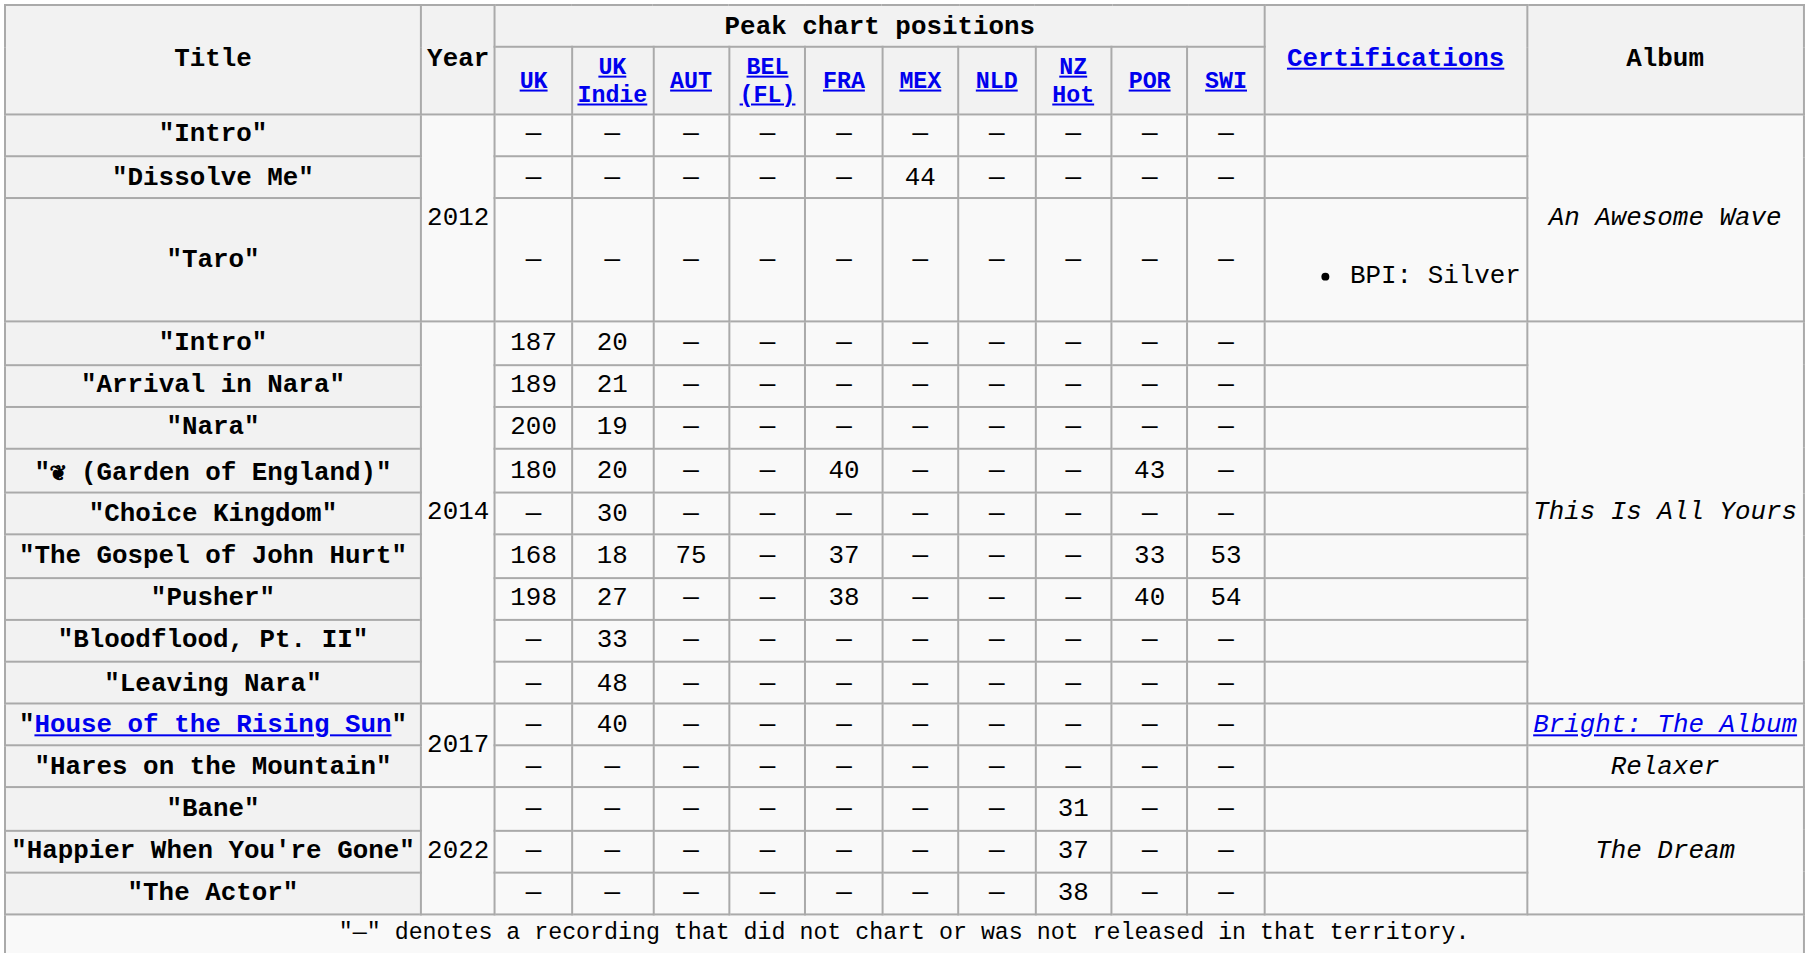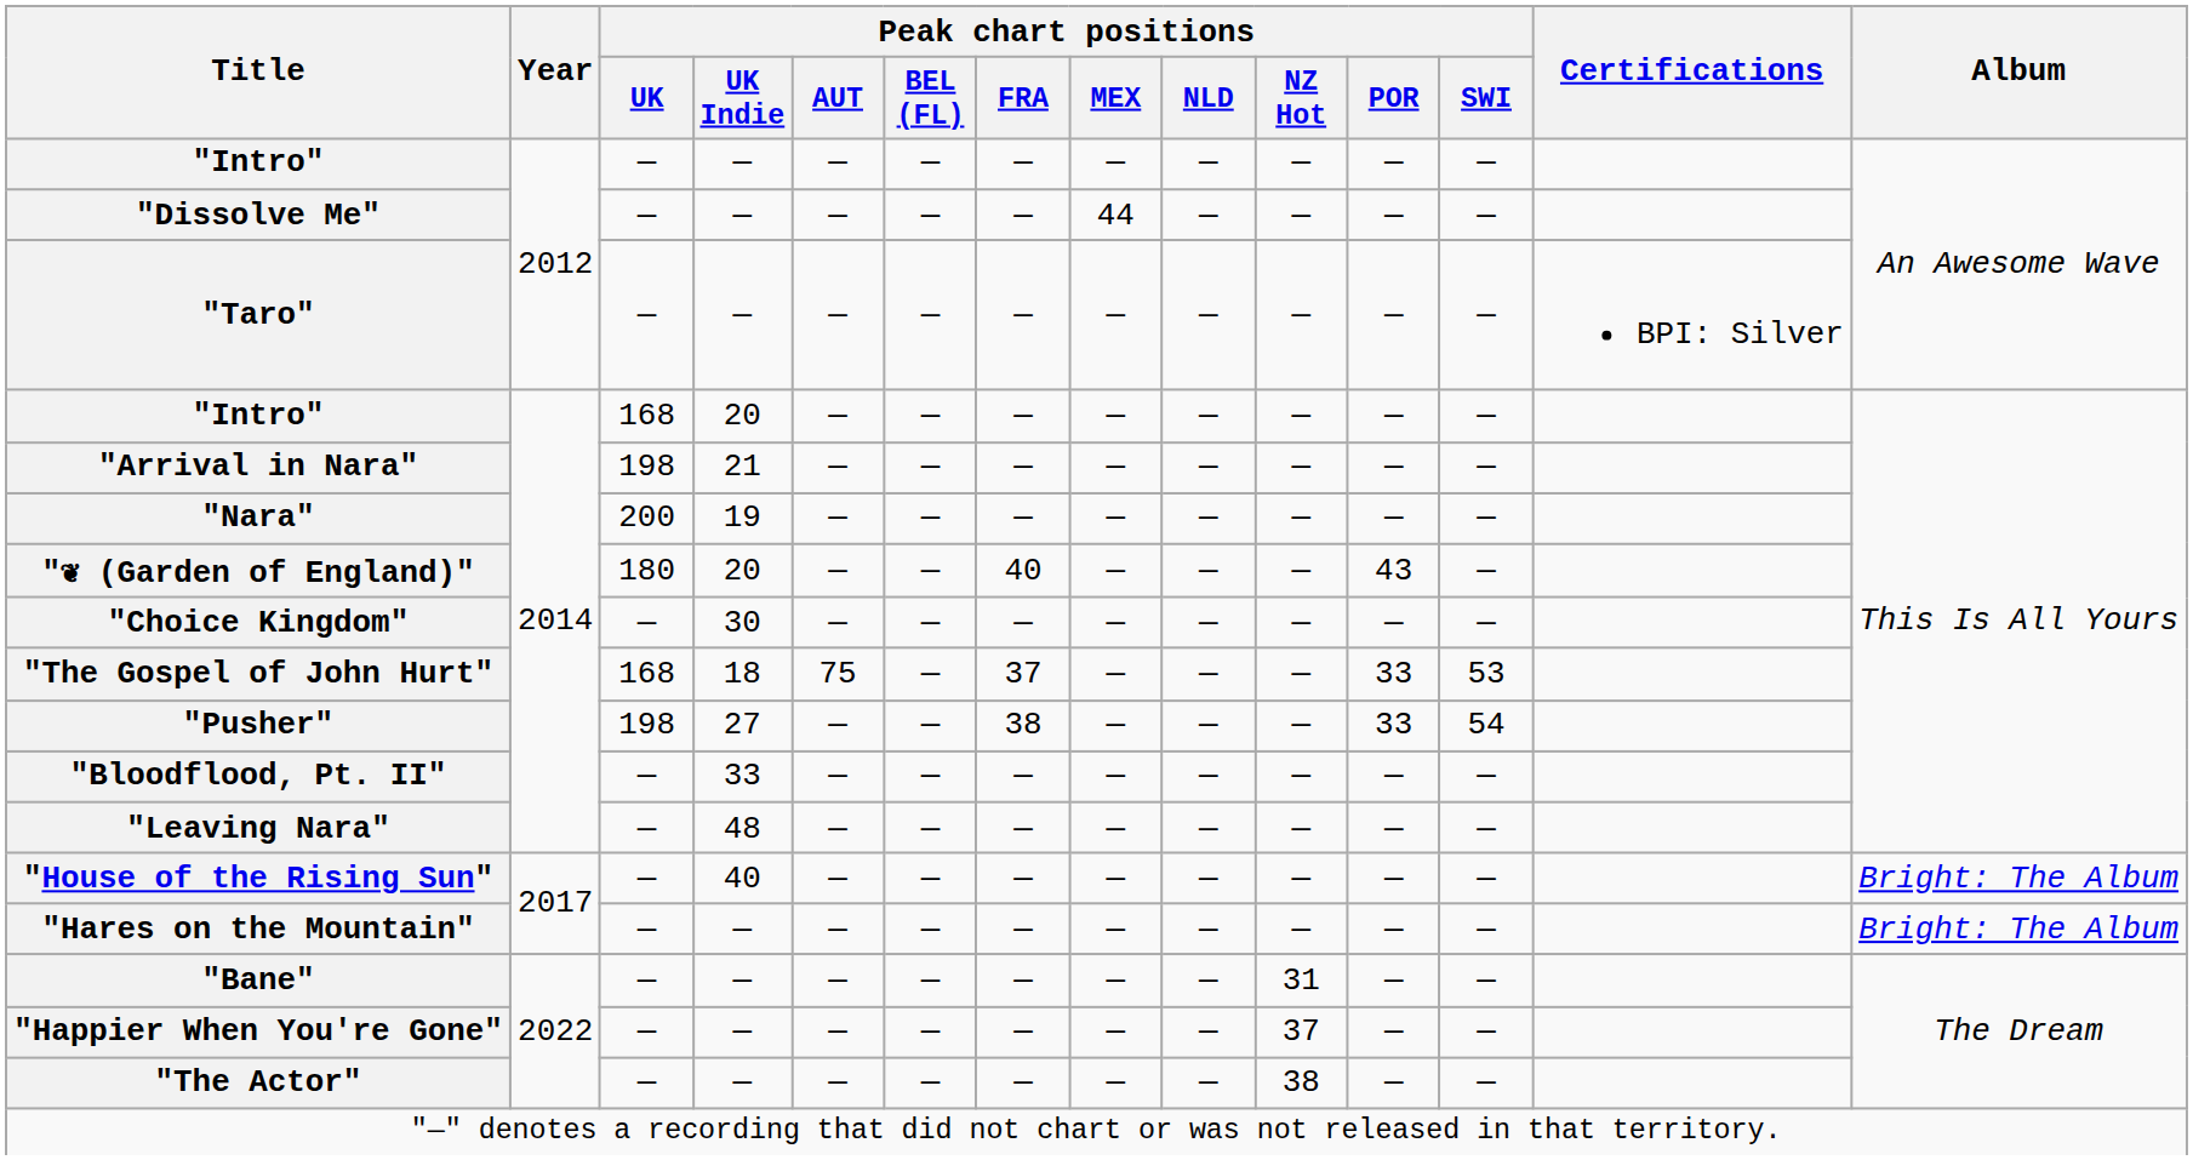"Intro" / 20 | Peak chart positions / UK: 187 -> 168
"Arrival in Nara" | Peak chart positions / UK: 189 -> 198
"Pusher" | Peak chart positions / POR: 40 -> 33
"Hares on the Mountain" | Album: Relaxer -> Bright: The Album
